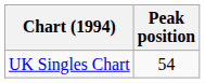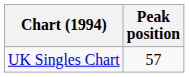UK Singles Chart | Peak position: 54 -> 57
